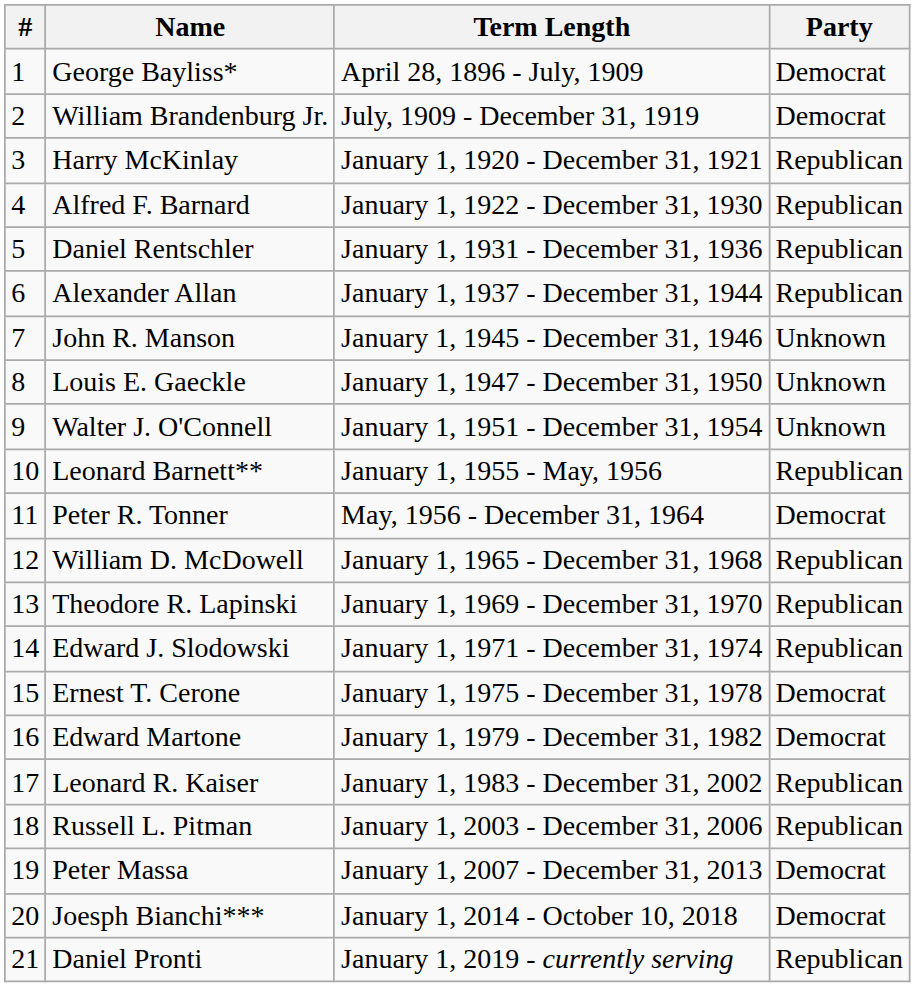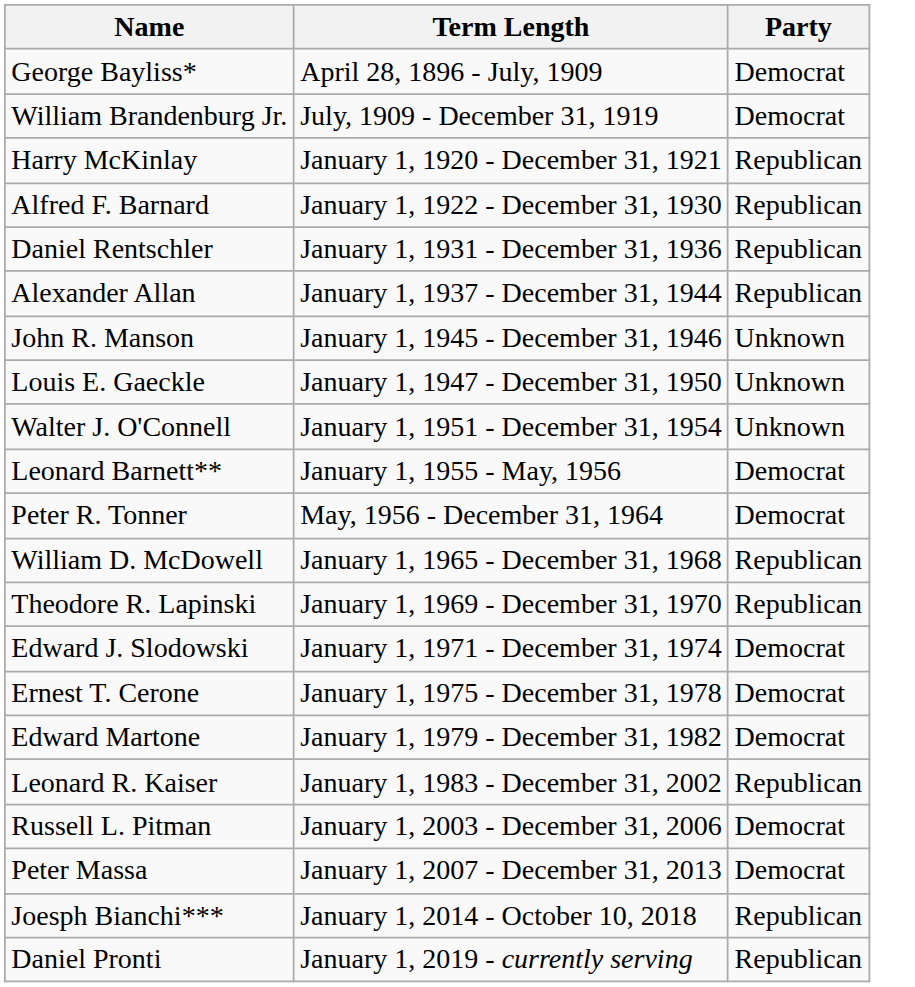- column: # | 1 | 2 | 3 | 4 | 5 | 6 | 7 | 8 | 9 | 10 | 11 | 12 | 13 | 14 | 15 | 16 | 17 | 18 | 19 | 20 | 21
Leonard Barnett** | Party: Republican -> Democrat
Edward J. Slodowski | Party: Republican -> Democrat
Russell L. Pitman | Party: Republican -> Democrat
Joesph Bianchi*** | Party: Democrat -> Republican
